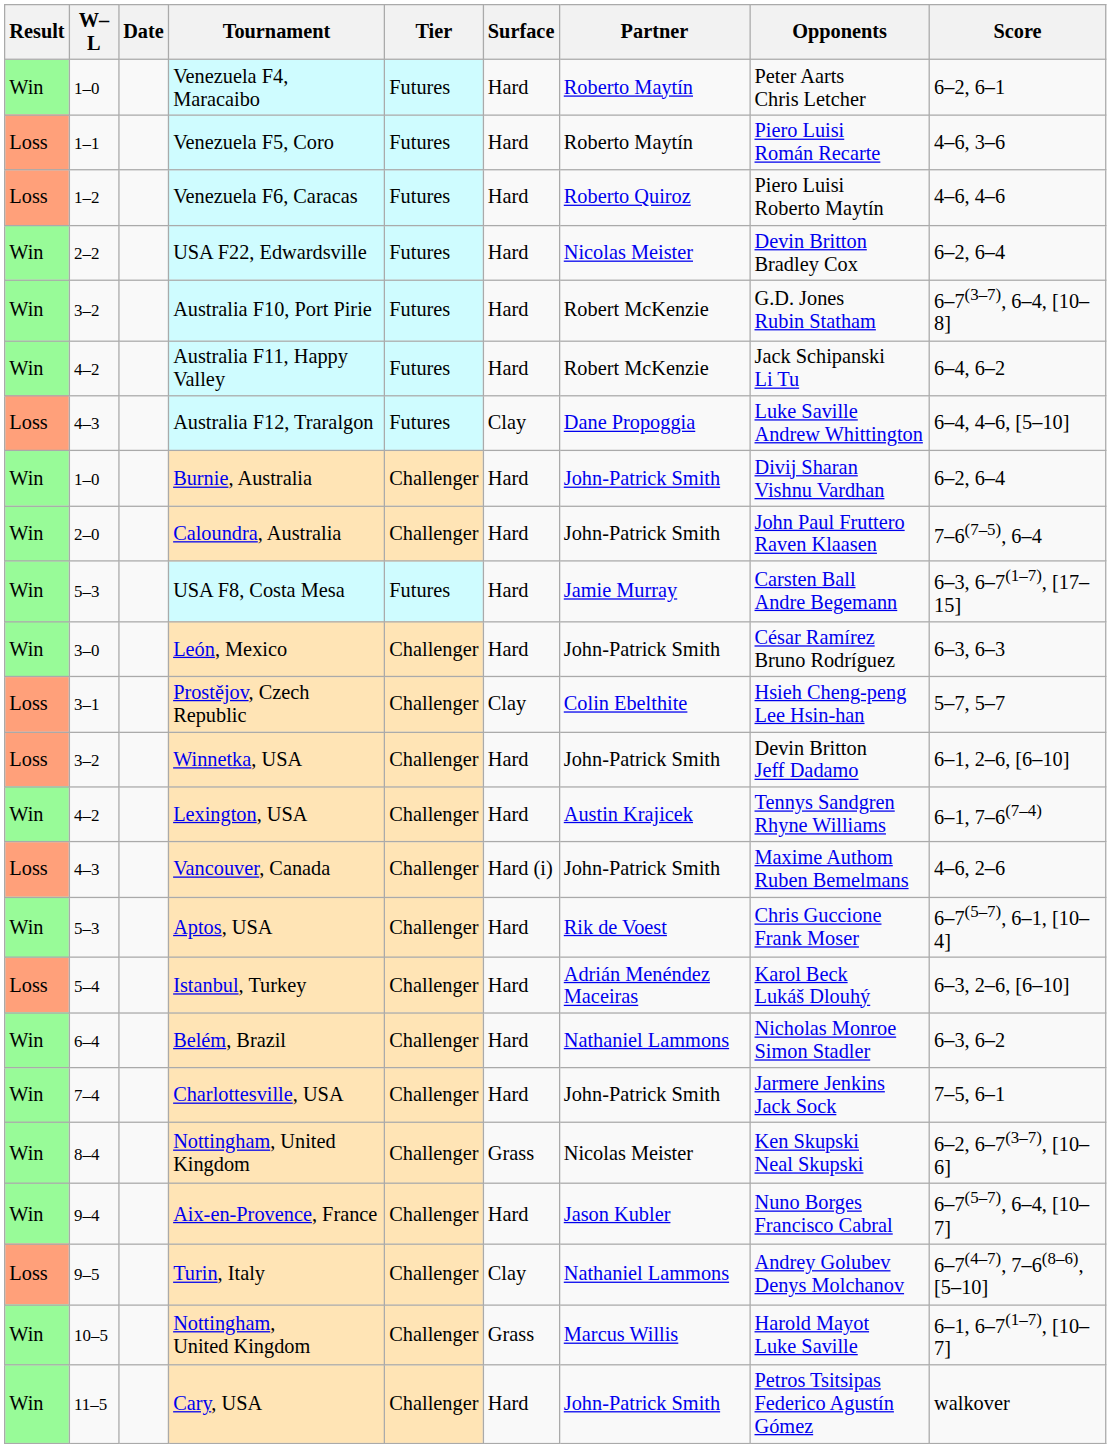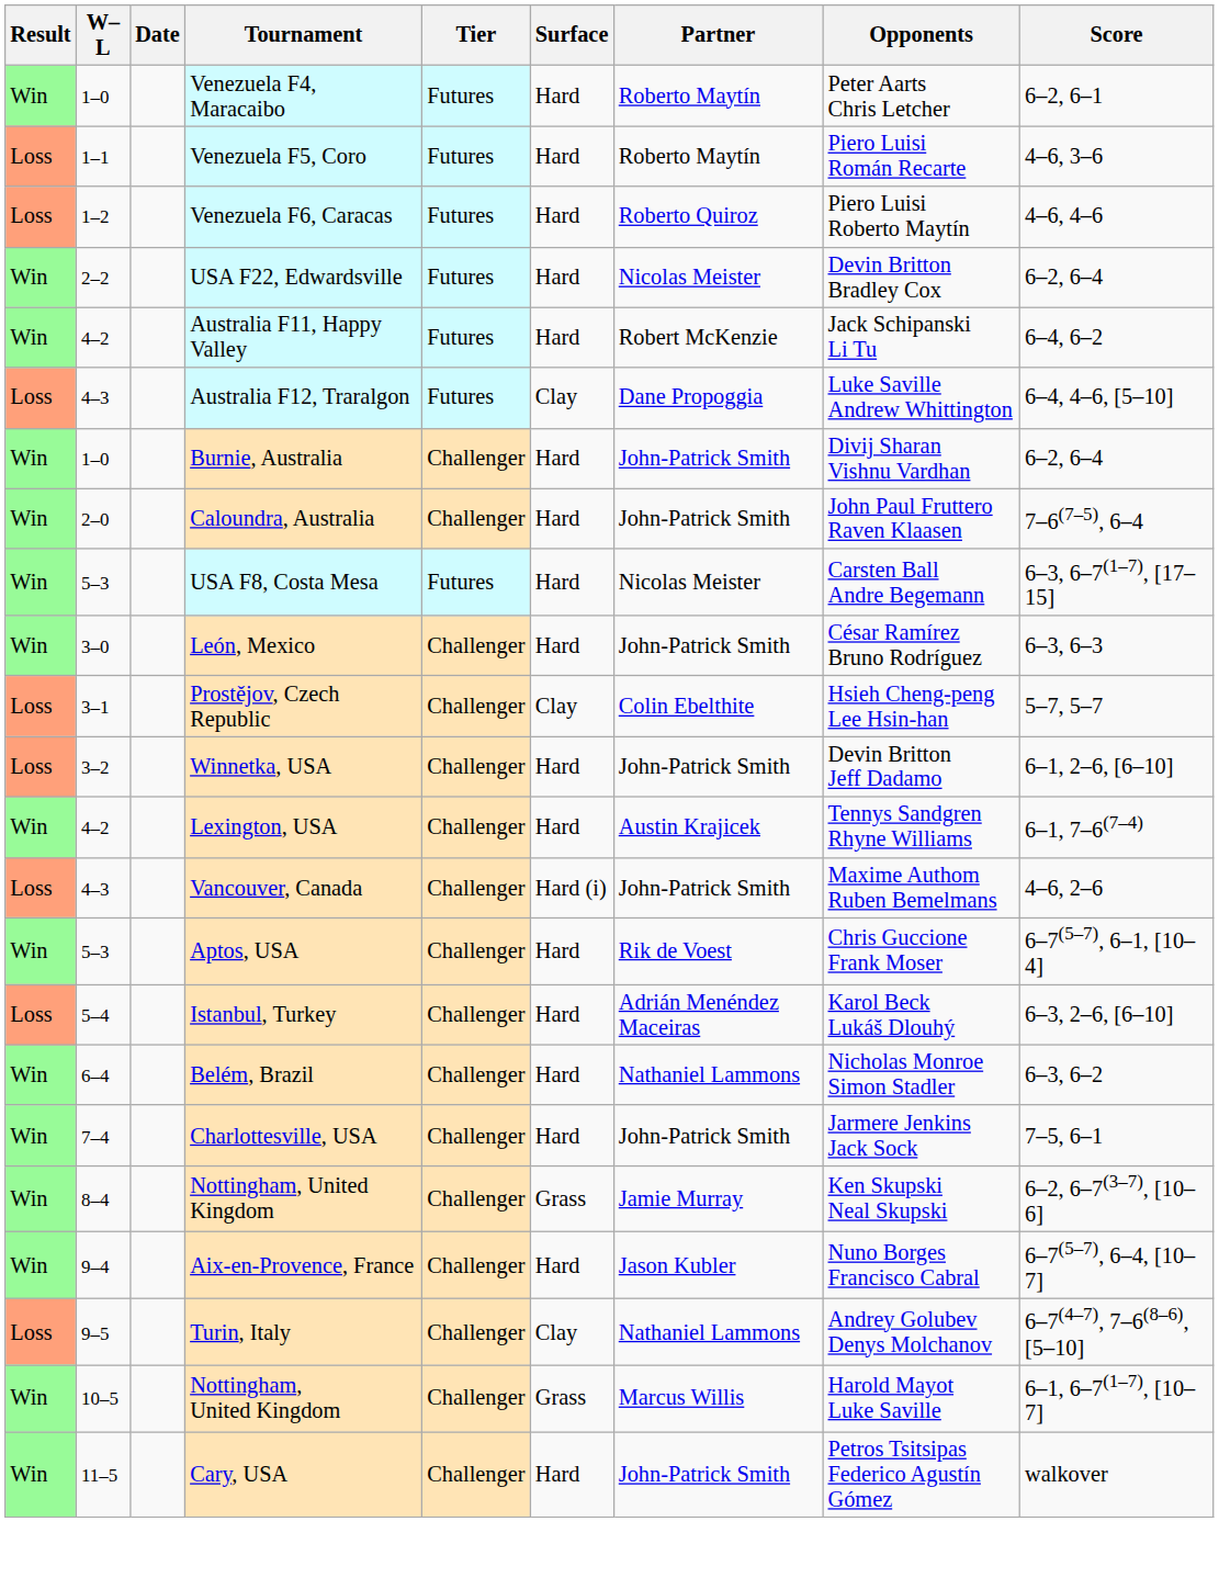- row: Win | 3–2 | Australia F10, Port Pirie | Futures | Hard | Robert McKenzie | G.D. Jones Rubin Statham | 6–7(3–7), 6–4, [10–8]
USA F8, Costa Mesa | Partner: Jamie Murray -> Nicolas Meister
8–4 / Nottingham, United Kingdom | Partner: Nicolas Meister -> Jamie Murray
